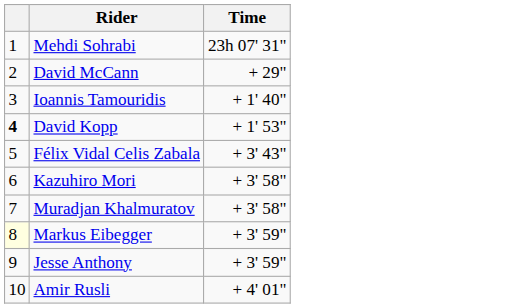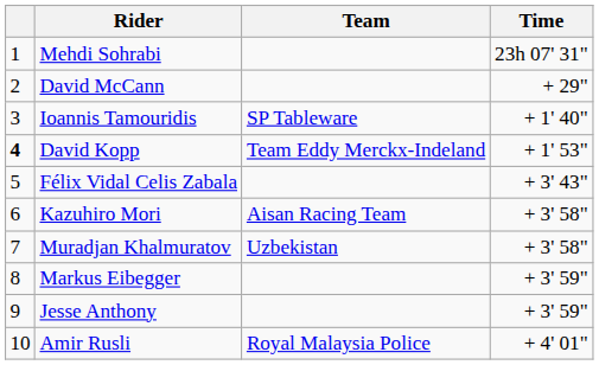+ column: Team | SP Tableware | Team Eddy Merckx-Indeland | Aisan Racing Team | Uzbekistan | Royal Malaysia Police
Markus Eibegger | column 1: lightyellow background -> no background
